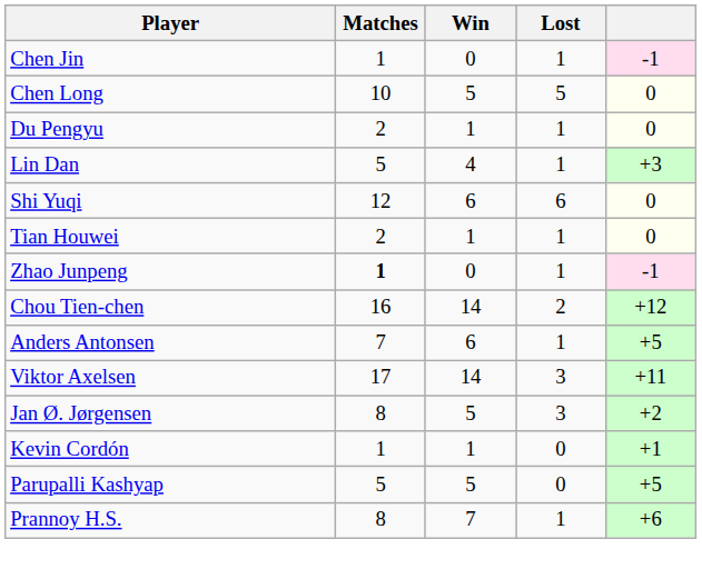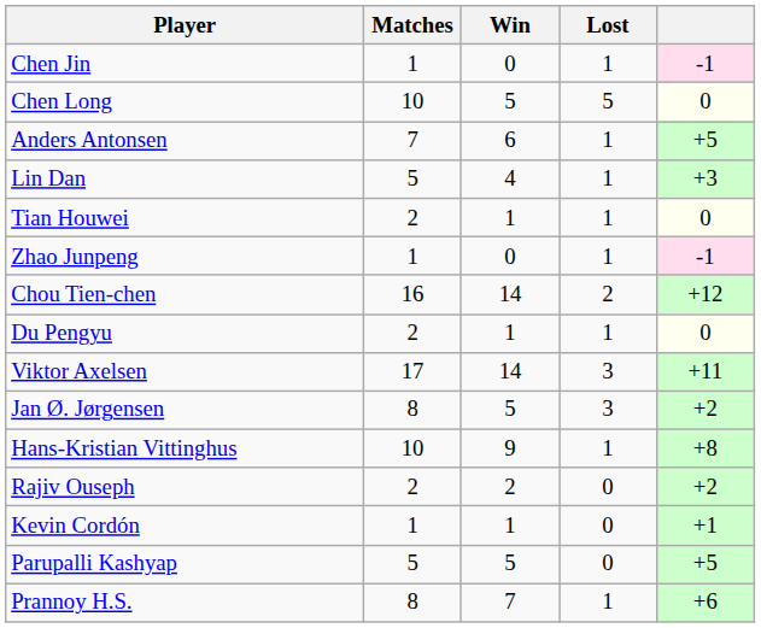rows swapped: Du Pengyu <-> Anders Antonsen
- row: Shi Yuqi | 12 | 6 | 6 | 0
Zhao Junpeng | Matches: bold -> normal
+ row: Hans-Kristian Vittinghus | 10 | 9 | 1 | +8
+ row: Rajiv Ouseph | 2 | 2 | 0 | +2
